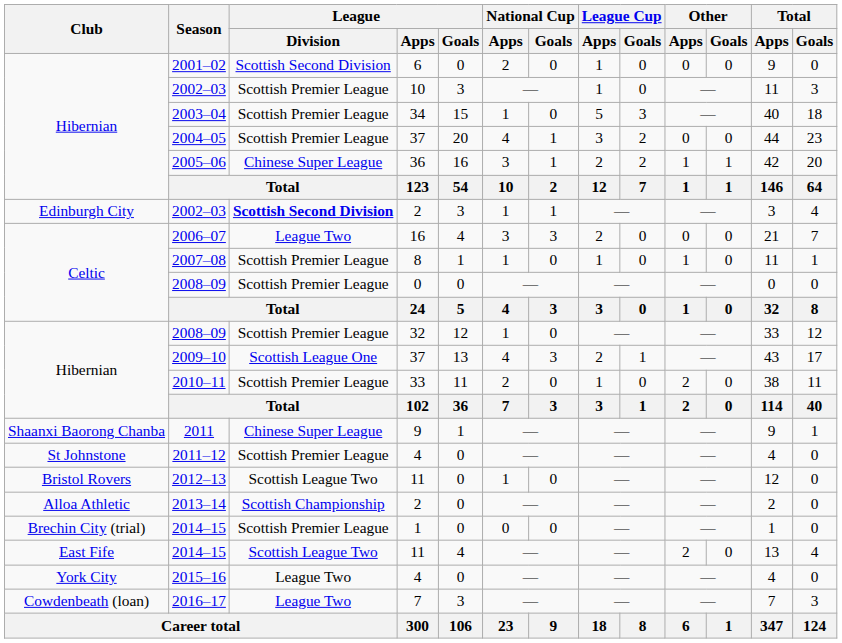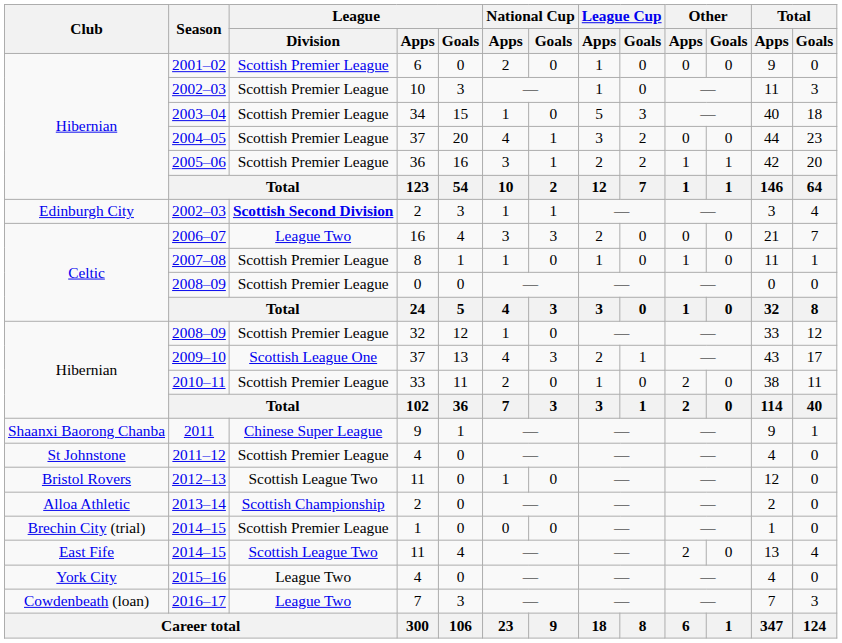2001–02 | League / Division: Scottish Second Division -> Scottish Premier League
2005–06 | League / Division: Chinese Super League -> Scottish Premier League
